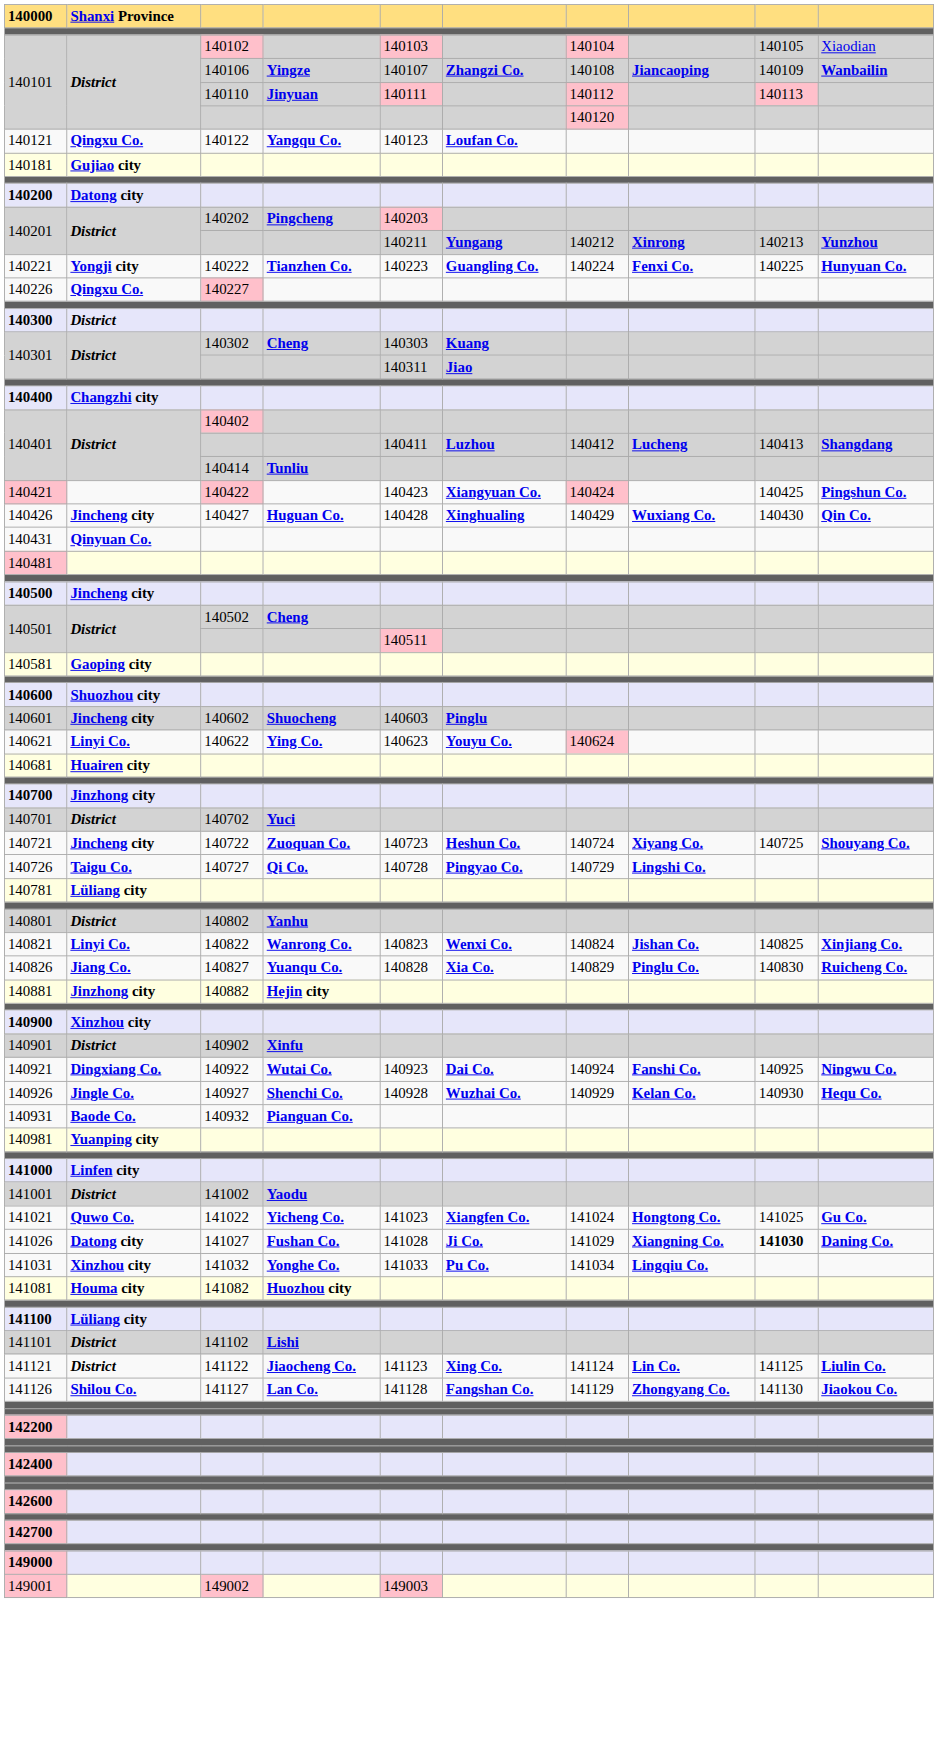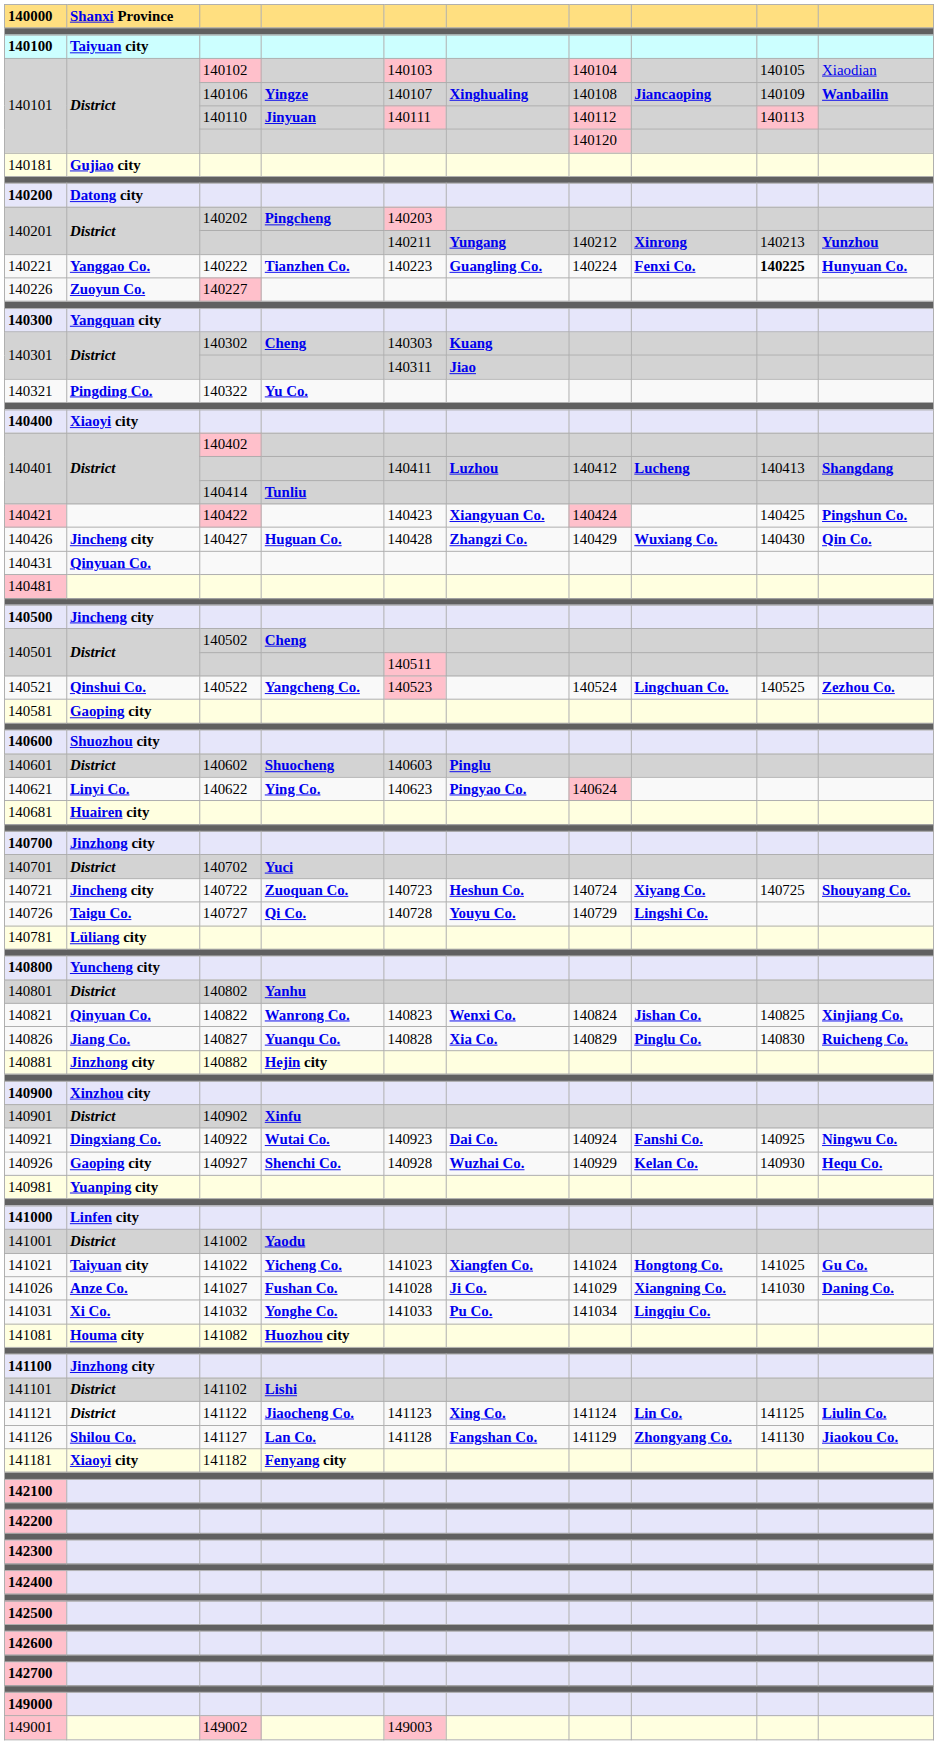+ row: 140100 | Taiyuan city
140101 / 140106 | column 6: Zhangzi Co. -> Xinghualing
- row: 140121 | Qingxu Co. | 140122 | Yangqu Co. | 140123 | Loufan Co.
140221 | column 2: Yongji city -> Yanggao Co.
140221 | column 9: normal -> bold
140226 | column 2: Qingxu Co. -> Zuoyun Co.
140300 | column 2: District -> Yangquan city
+ row: 140321 | Pingding Co. | 140322 | Yu Co.
140400 | column 2: Changzhi city -> Xiaoyi city
140426 | column 6: Xinghualing -> Zhangzi Co.
+ row: 140521 | Qinshui Co. | 140522 | Yangcheng Co. | 140523 | 140524 | Lingchuan Co. | 140525 | Zezhou Co.
140601 | column 2: Jincheng city -> District
140621 | column 6: Youyu Co. -> Pingyao Co.
140726 | column 6: Pingyao Co. -> Youyu Co.
+ row: 140800 | Yuncheng city
140821 | column 2: Linyi Co. -> Qinyuan Co.
140926 | column 2: Jingle Co. -> Gaoping city
- row: 140931 | Baode Co. | 140932 | Pianguan Co.
141021 | column 2: Quwo Co. -> Taiyuan city
141026 | column 2: Datong city -> Anze Co.
141026 | column 9: bold -> normal
141031 | column 2: Xinzhou city -> Xi Co.
141100 | column 2: Lüliang city -> Jinzhong city
+ row: 141181 | Xiaoyi city | 141182 | Fenyang city
+ row: 142100
+ row: 142300
+ row: 142500
